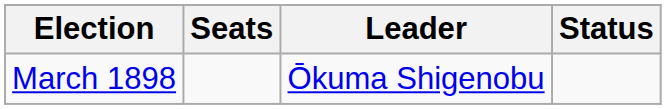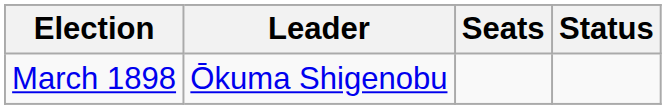columns swapped: Leader <-> Seats
